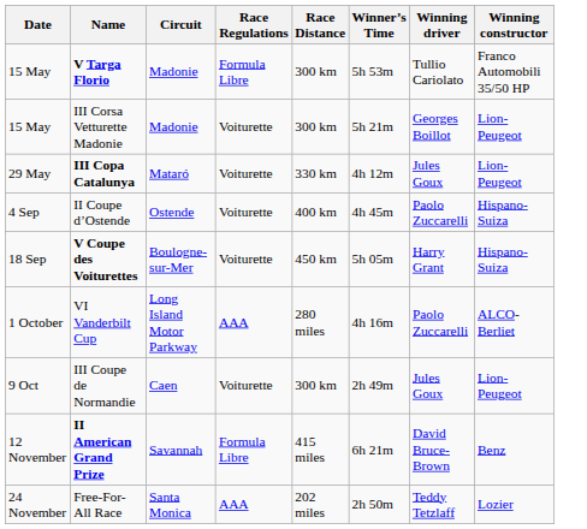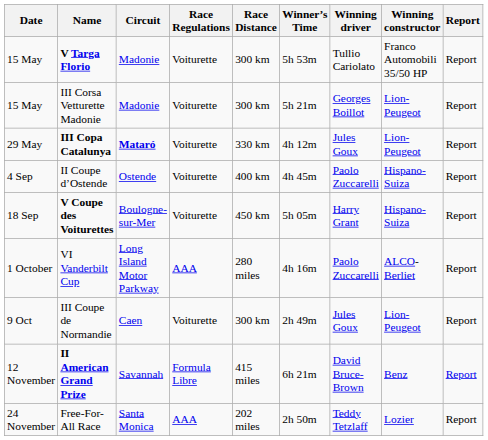+ column: Report | Report | Report | Report | Report | Report | Report | Report | Report | Report
V Targa Florio | Race Regulations: Formula Libre -> Voiturette
III Copa Catalunya | Circuit: normal -> bold
